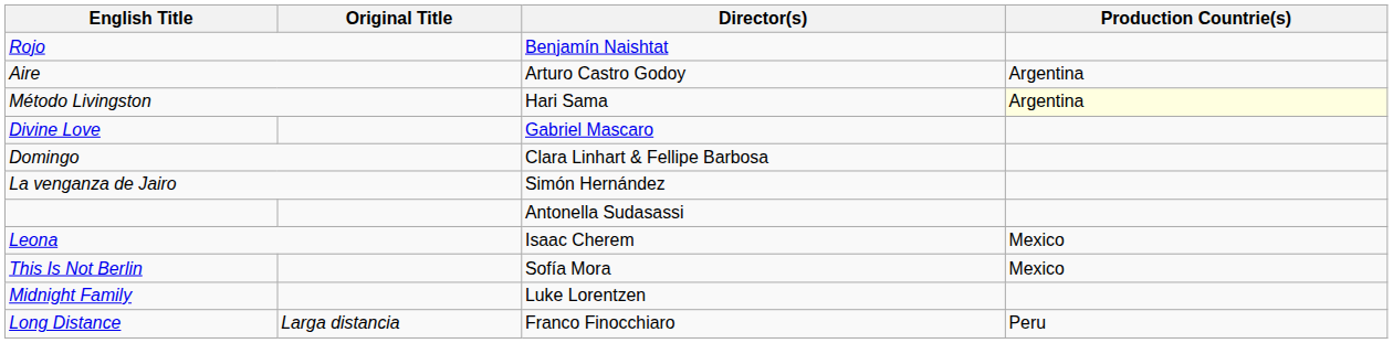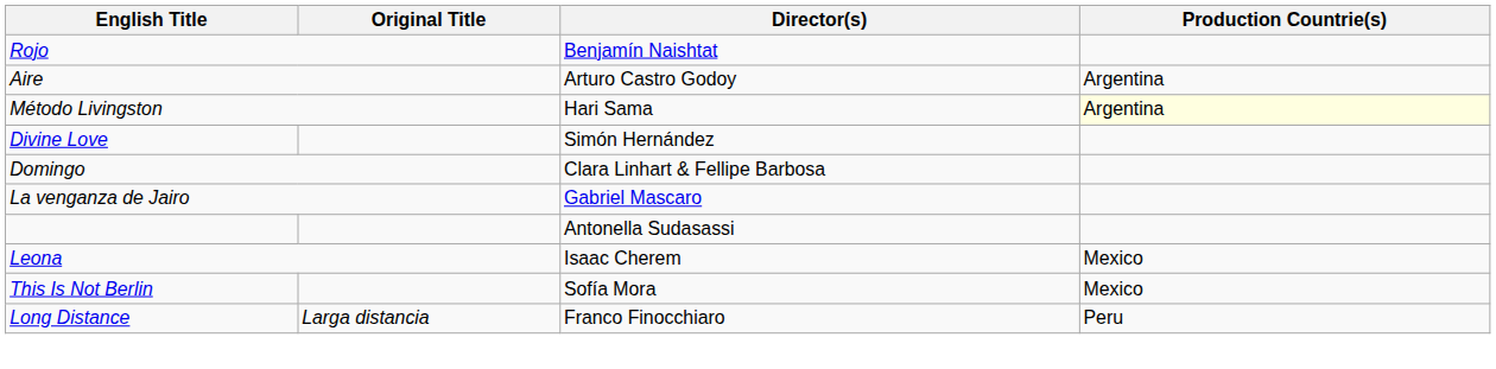Divine Love | Director(s): Gabriel Mascaro -> Simón Hernández
La venganza de Jairo | Director(s): Simón Hernández -> Gabriel Mascaro
- row: Midnight Family | Luke Lorentzen
